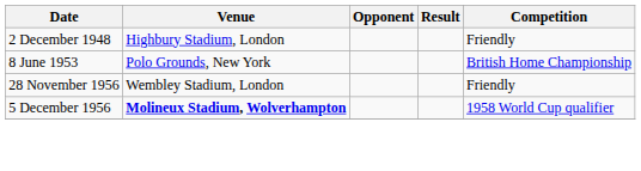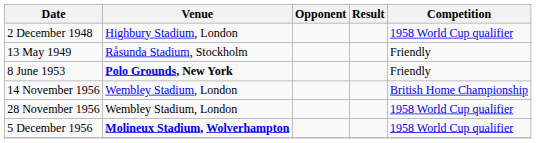2 December 1948 | Competition: Friendly -> 1958 World Cup qualifier
+ row: 13 May 1949 | Råsunda Stadium, Stockholm | Friendly
8 June 1953 | Venue: normal -> bold
8 June 1953 | Competition: British Home Championship -> Friendly
+ row: 14 November 1956 | Wembley Stadium, London | British Home Championship
28 November 1956 | Competition: Friendly -> 1958 World Cup qualifier
